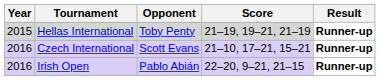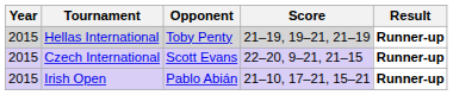Czech International | Year: 2016 -> 2015
Czech International | Score: 21–10, 17–21, 15–21 -> 22–20, 9–21, 21–15
Irish Open | Year: 2016 -> 2015
Irish Open | Score: 22–20, 9–21, 21–15 -> 21–10, 17–21, 15–21
